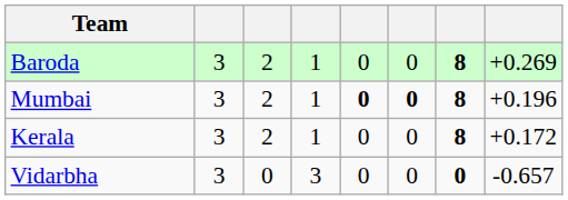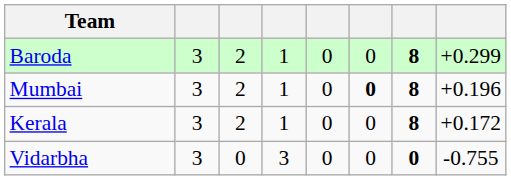Baroda | column 8: +0.269 -> +0.299
Mumbai | column 5: bold -> normal
Vidarbha | column 8: -0.657 -> -0.755
